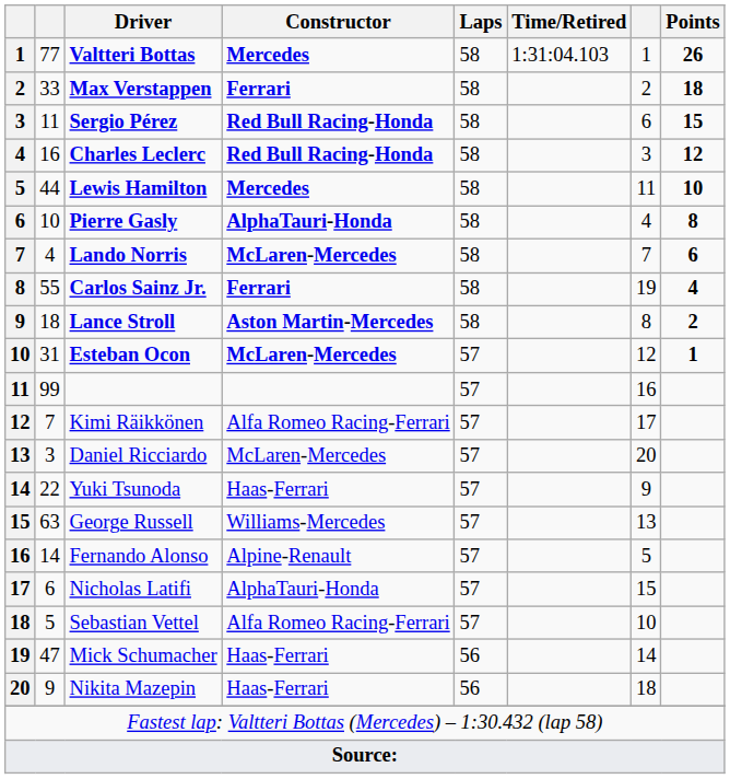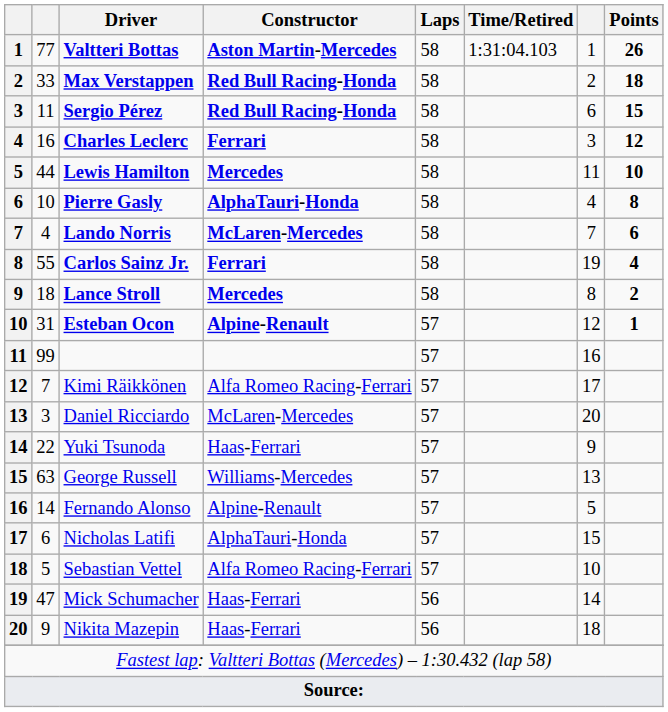Valtteri Bottas | Constructor: Mercedes -> Aston Martin-Mercedes
Max Verstappen | Constructor: Ferrari -> Red Bull Racing-Honda
Charles Leclerc | Constructor: Red Bull Racing-Honda -> Ferrari
Lance Stroll | Constructor: Aston Martin-Mercedes -> Mercedes
Esteban Ocon | Constructor: McLaren-Mercedes -> Alpine-Renault
